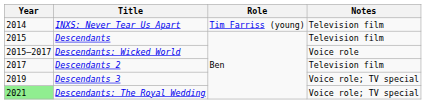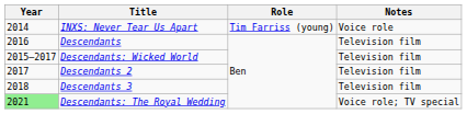INXS: Never Tear Us Apart | Notes: Television film -> Voice role
Descendants | Year: 2015 -> 2016
Descendants: Wicked World | Notes: Voice role -> Television film
Descendants 3 | Year: 2019 -> 2018
Descendants 3 | Notes: Voice role; TV special -> Television film
